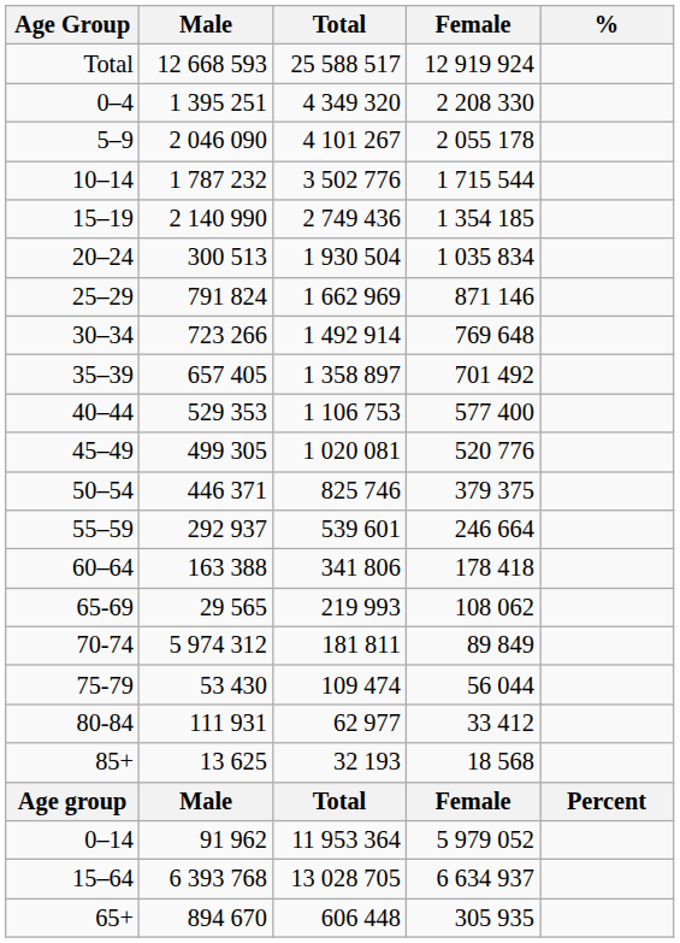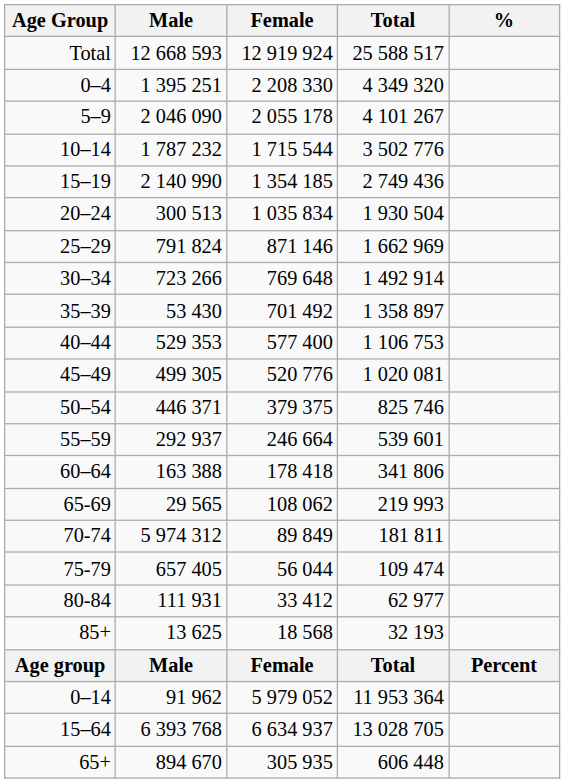columns swapped: Female <-> Total
35–39 | Male: 657 405 -> 53 430
75-79 | Male: 53 430 -> 657 405
